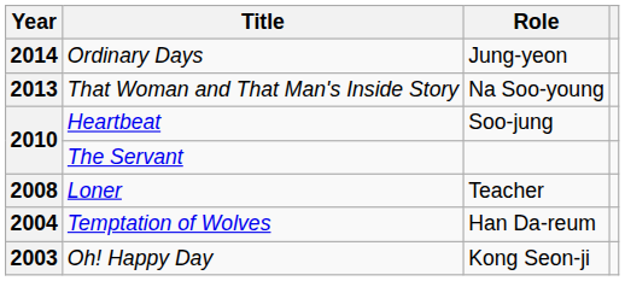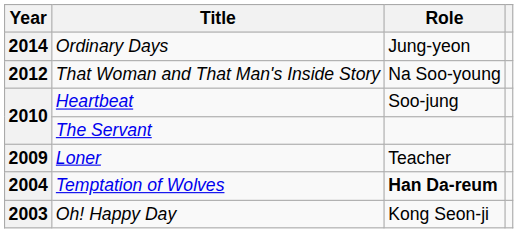That Woman and That Man's Inside Story | Year: 2013 -> 2012
Loner | Year: 2008 -> 2009
Temptation of Wolves | Role: normal -> bold
